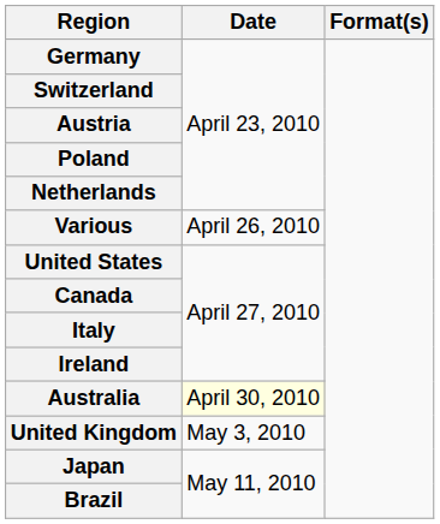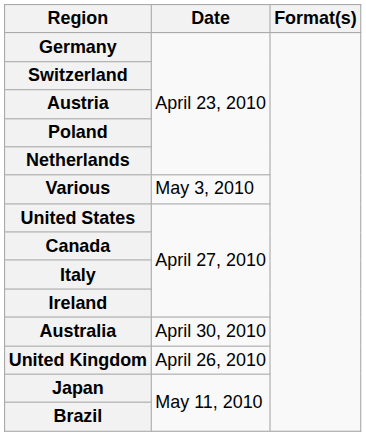Various | Date: April 26, 2010 -> May 3, 2010
Australia | Date: lightyellow background -> no background
United Kingdom | Date: May 3, 2010 -> April 26, 2010
